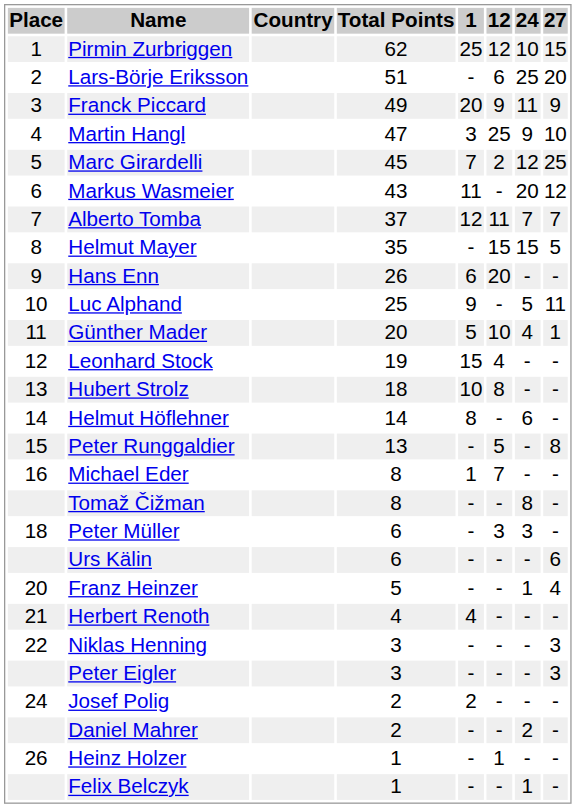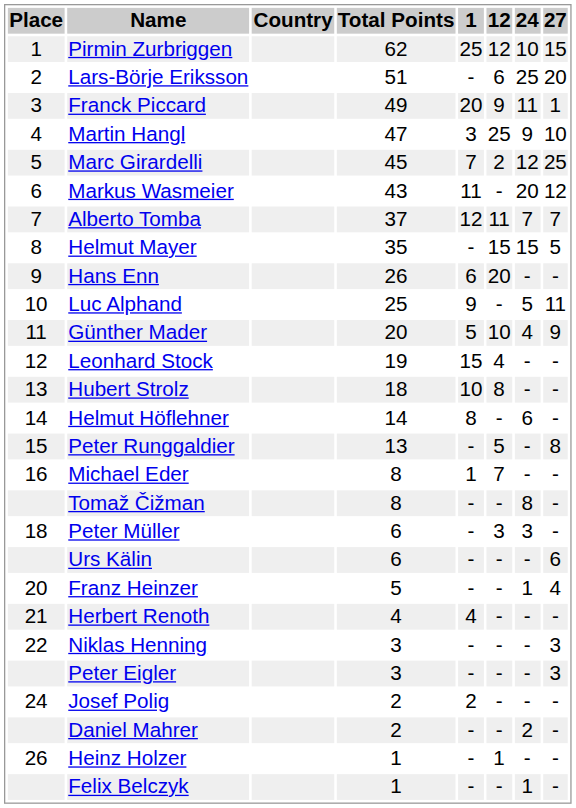Franck Piccard | 27: 9 -> 1
Günther Mader | 27: 1 -> 9
